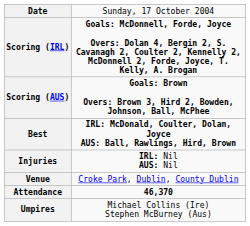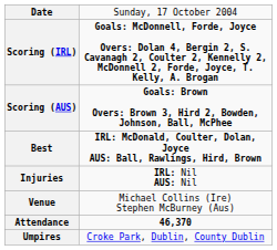Venue | column 2: Croke Park, Dublin, County Dublin -> Michael Collins (Ire) Stephen McBurney (Aus)
Umpires | column 2: Michael Collins (Ire) Stephen McBurney (Aus) -> Croke Park, Dublin, County Dublin
